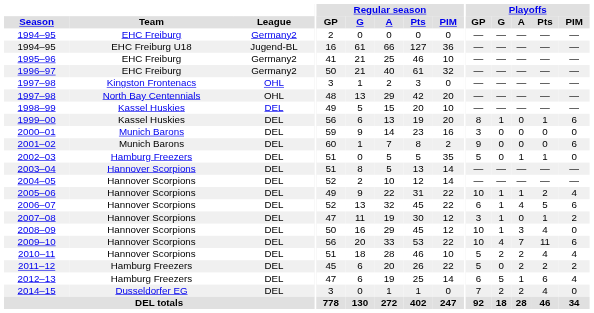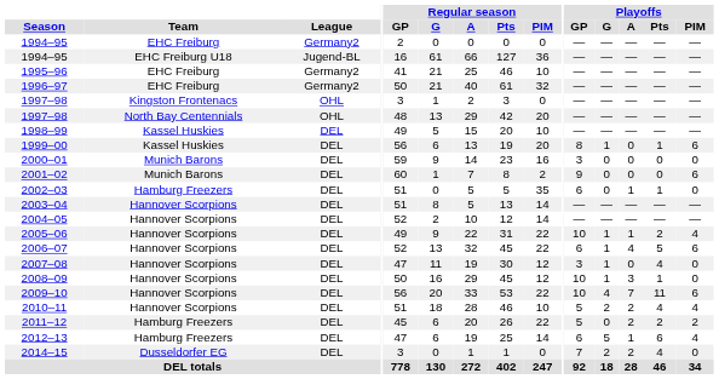2002–03 | Playoffs / GP: 5 -> 6
2007–08 | Playoffs / Pts: 1 -> 4
2007–08 | Playoffs / PIM: 2 -> 0
2008–09 | Playoffs / Pts: 4 -> 1
